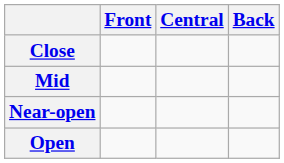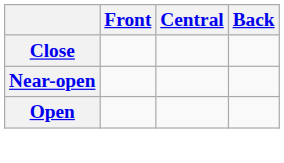- row: Mid
